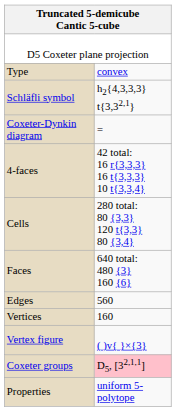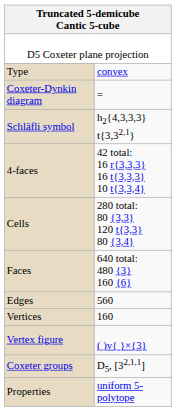rows swapped: Schläfli symbol <-> Coxeter-Dynkin diagram
Coxeter groups | column 2: pink background -> no background
